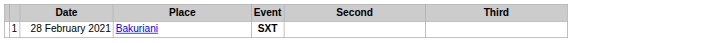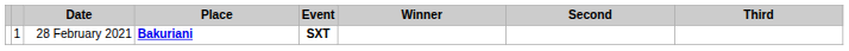+ column: Winner
28 February 2021 | Place: normal -> bold
